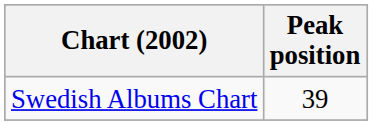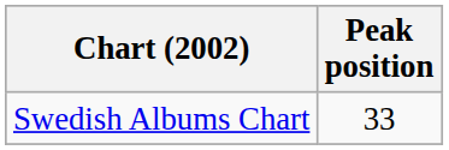Swedish Albums Chart | Peak position: 39 -> 33
